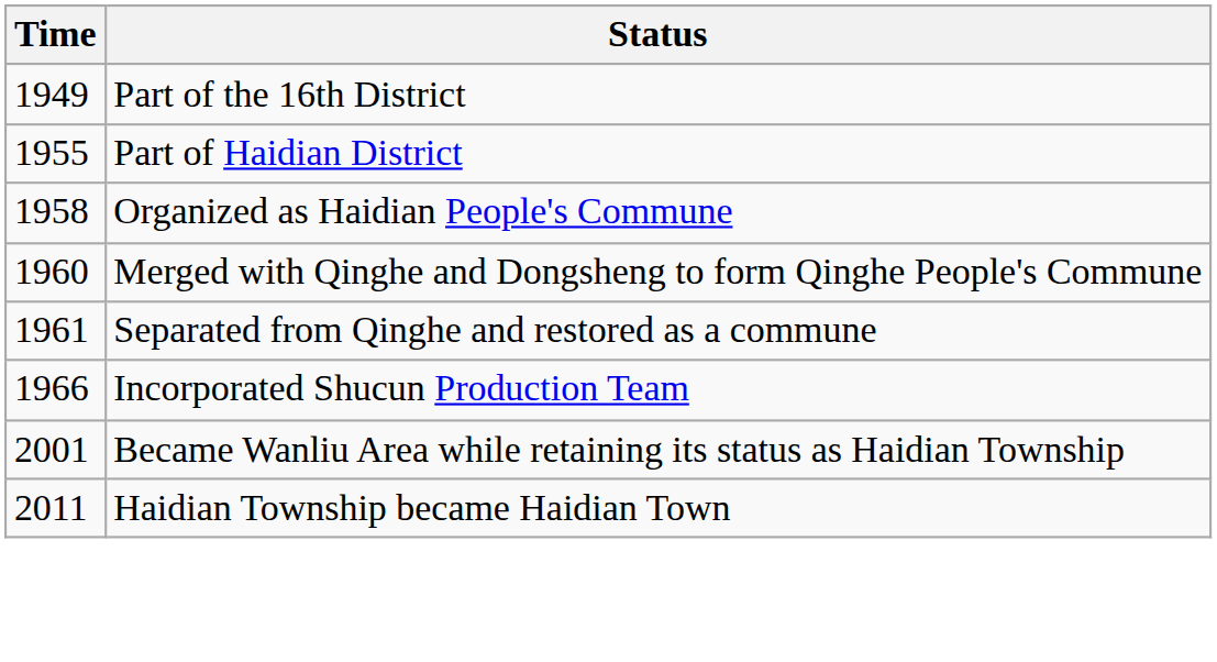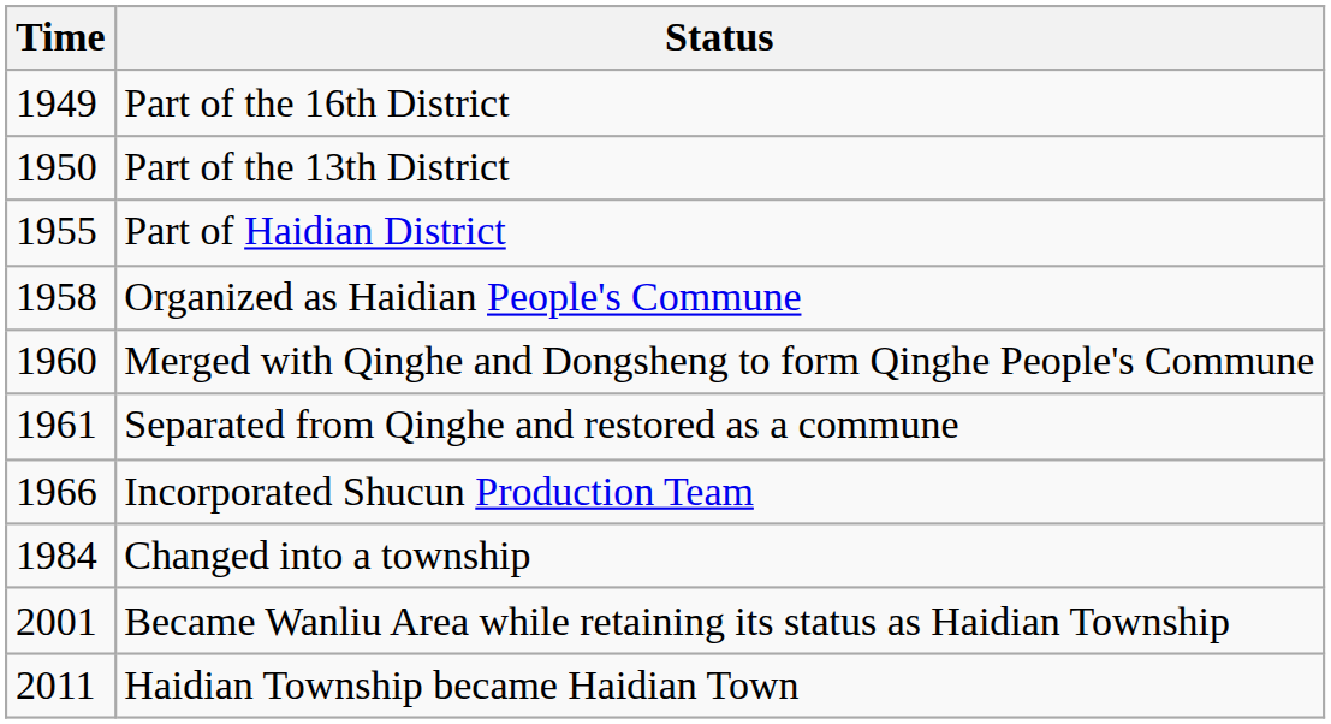+ row: 1950 | Part of the 13th District
+ row: 1984 | Changed into a township
